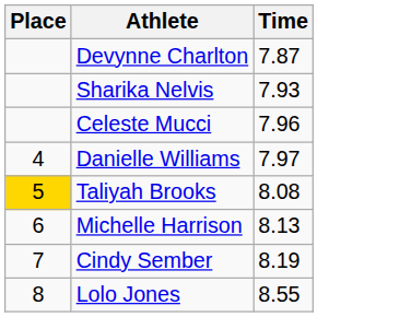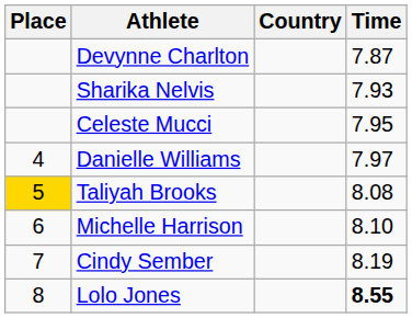+ column: Country
Celeste Mucci | Time: 7.96 -> 7.95
Michelle Harrison | Time: 8.13 -> 8.10
Lolo Jones | Time: normal -> bold
